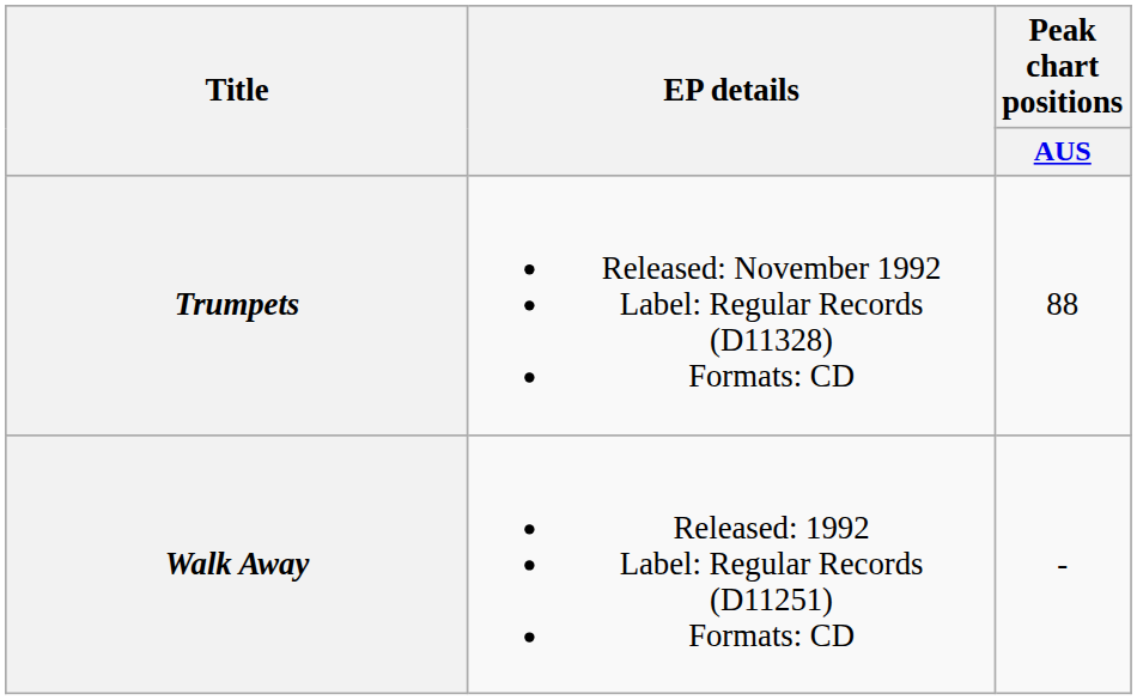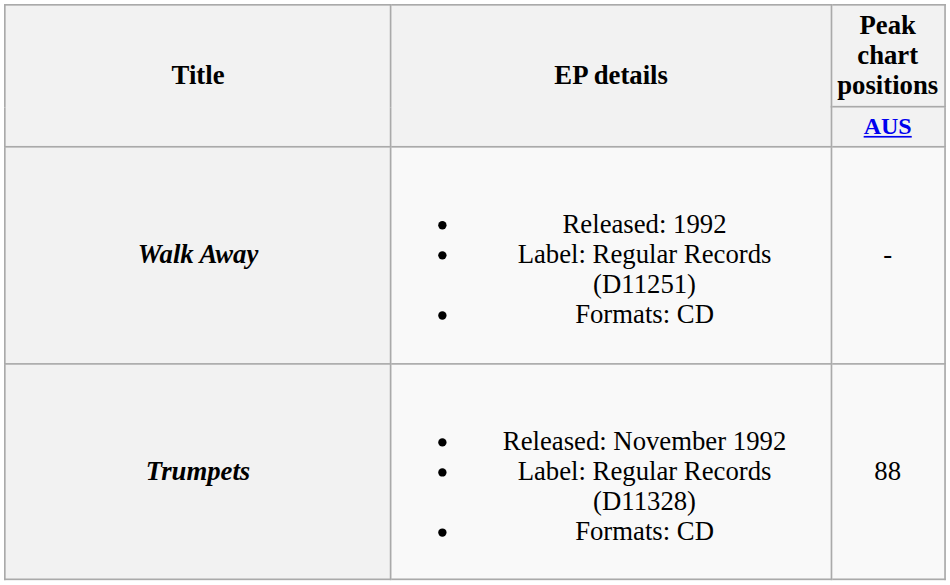rows swapped: Walk Away <-> Trumpets
